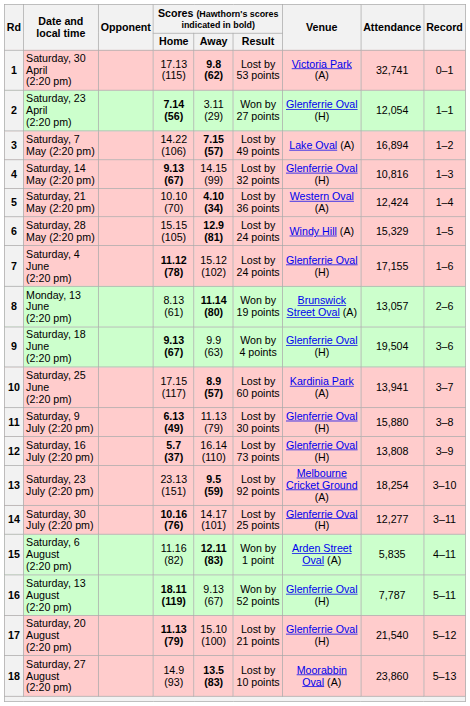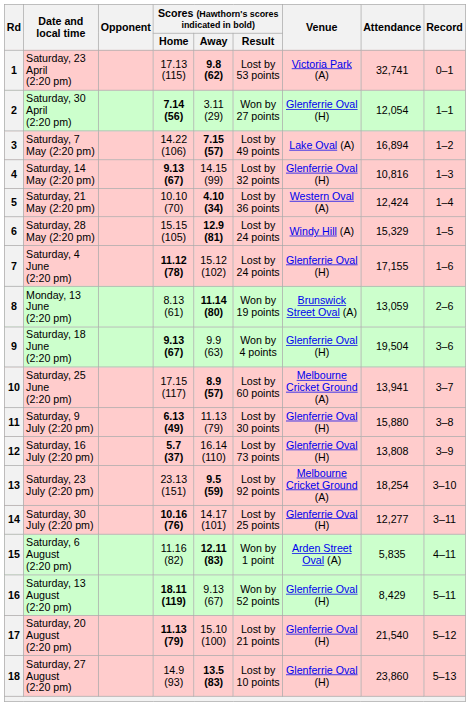1 | Date and local time: Saturday, 30 April (2:20 pm) -> Saturday, 23 April (2:20 pm)
2 | Date and local time: Saturday, 23 April (2:20 pm) -> Saturday, 30 April (2:20 pm)
8 | Attendance: 13,057 -> 13,059
10 | Venue: Kardinia Park (A) -> Melbourne Cricket Ground (A)
16 | Attendance: 7,787 -> 8,429
18 | Venue: Moorabbin Oval (A) -> Glenferrie Oval (H)
